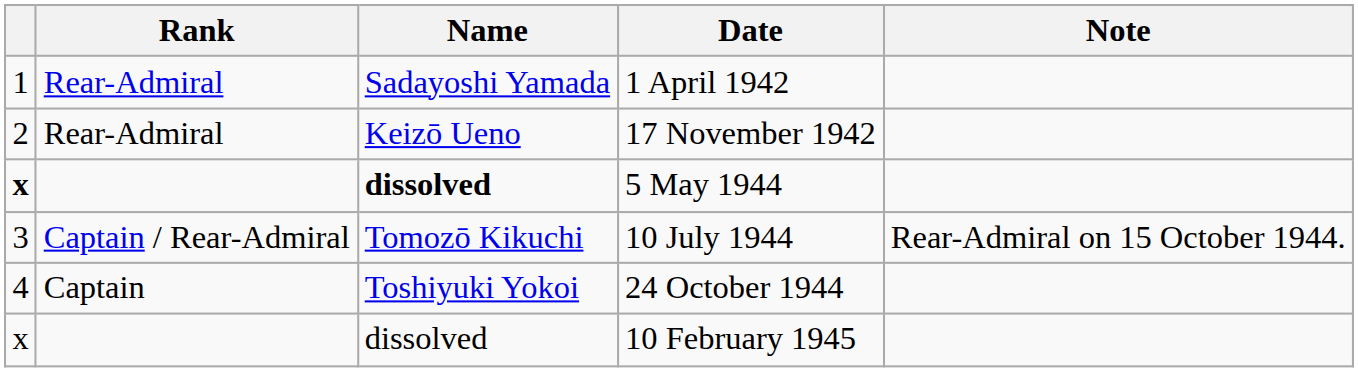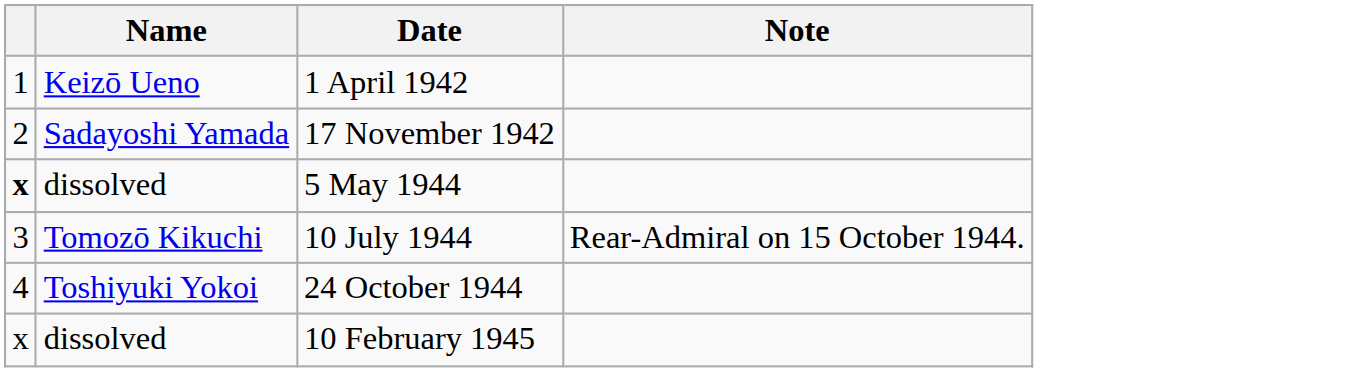- column: Rank | Rear-Admiral | Rear-Admiral | Captain / Rear-Admiral | Captain
1 April 1942 | Name: Sadayoshi Yamada -> Keizō Ueno
17 November 1942 | Name: Keizō Ueno -> Sadayoshi Yamada
5 May 1944 | Name: bold -> normal
